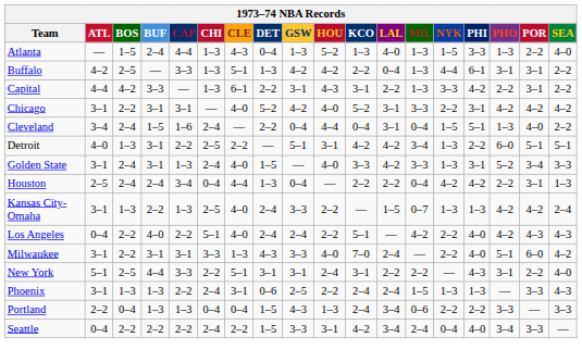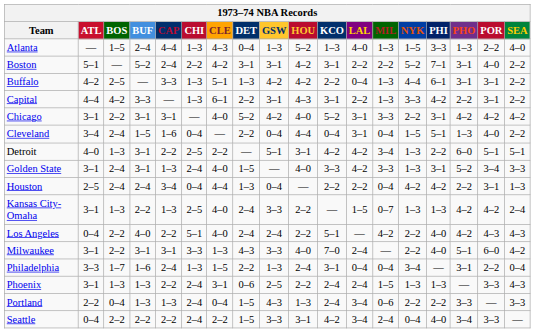+ row: Boston | 5–1 | — | 5–2 | 2–4 | 2–2 | 4–2 | 3–1 | 3–1 | 4–2 | 3–1 | 2–2 | 2–2 | 5–2 | 7–1 | 3–1 | 4–0 | 2–2
Cleveland | CHI: 2–4 -> 0–4
- row: New York | 5–1 | 2–5 | 4–4 | 3–3 | 2–2 | 5–1 | 3–1 | 3–1 | 2–4 | 3–1 | 2–2 | 2–2 | — | 4–3 | 3–1 | 2–2 | 4–0
+ row: Philadelphia | 3–3 | 1–7 | 1–6 | 2–4 | 1–3 | 1–5 | 2–2 | 1–3 | 2–4 | 3–1 | 0–4 | 0–4 | 3–4 | — | 3–1 | 2–2 | 0–4
Portland | CHI: 0–4 -> 2–4
